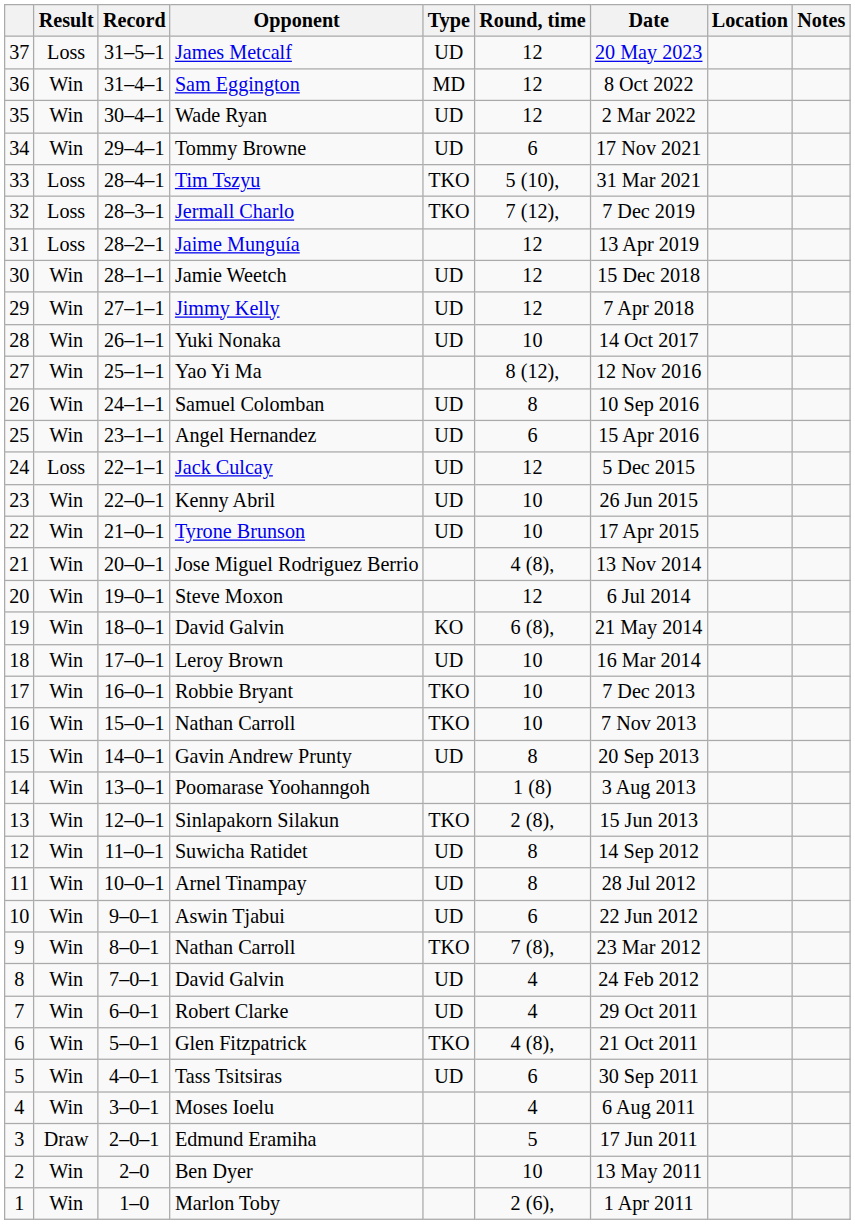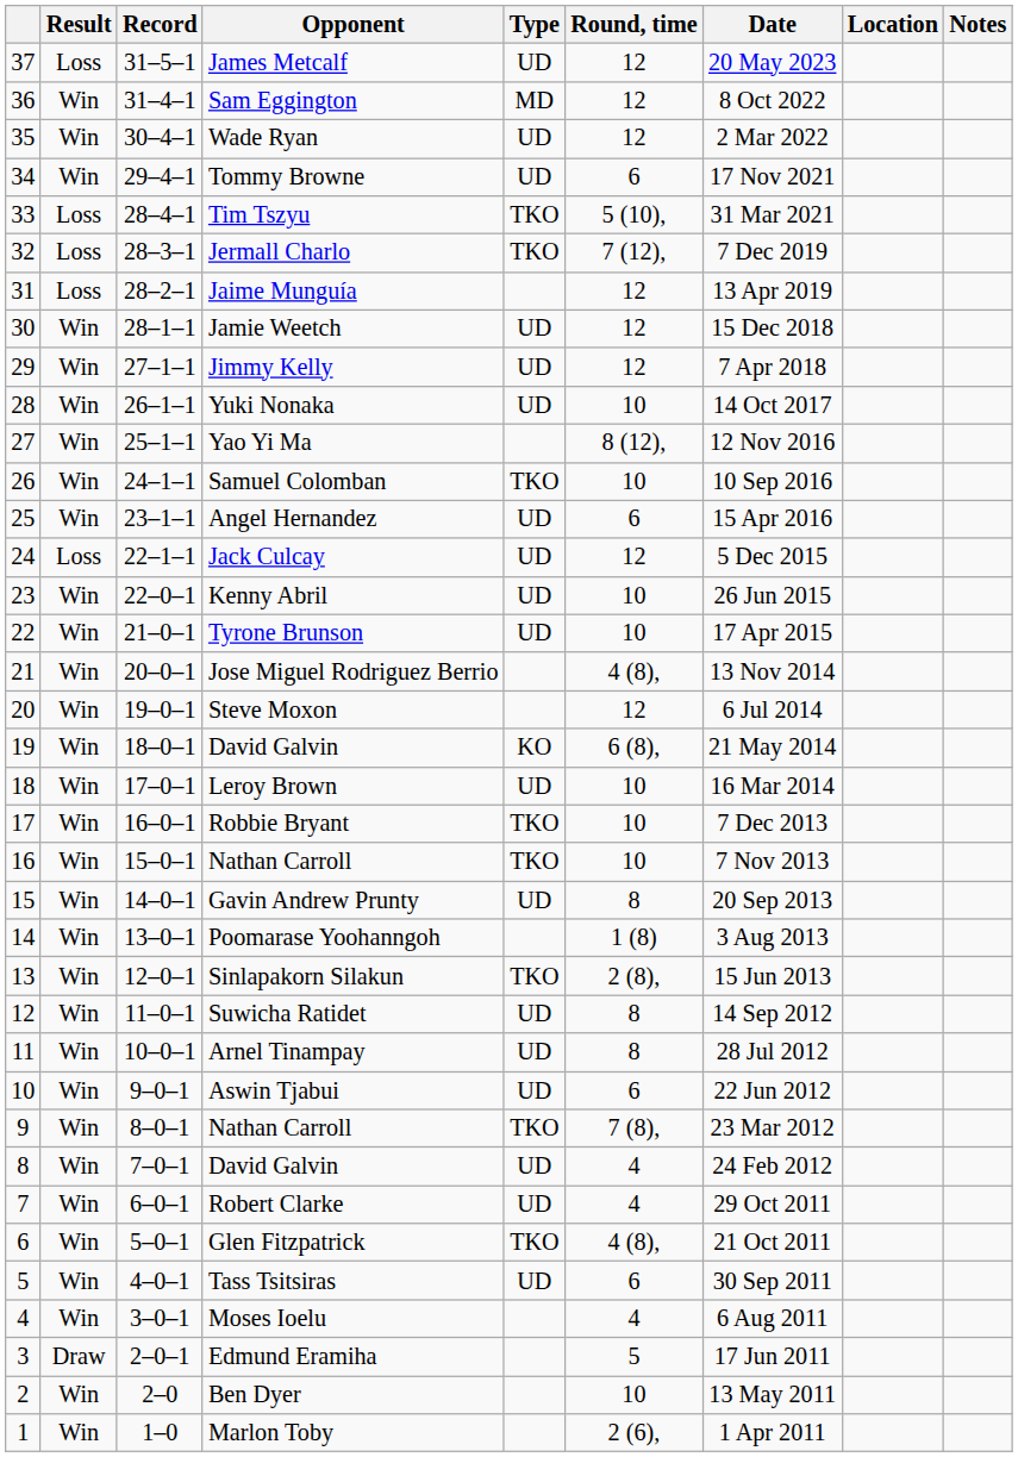Samuel Colomban | Type: UD -> TKO
Samuel Colomban | Round, time: 8 -> 10
